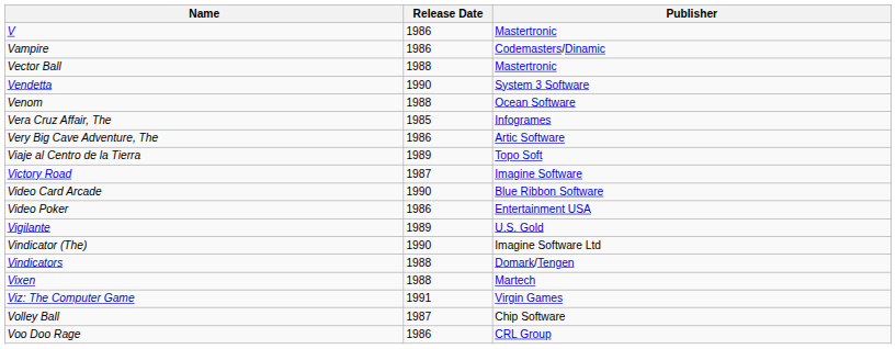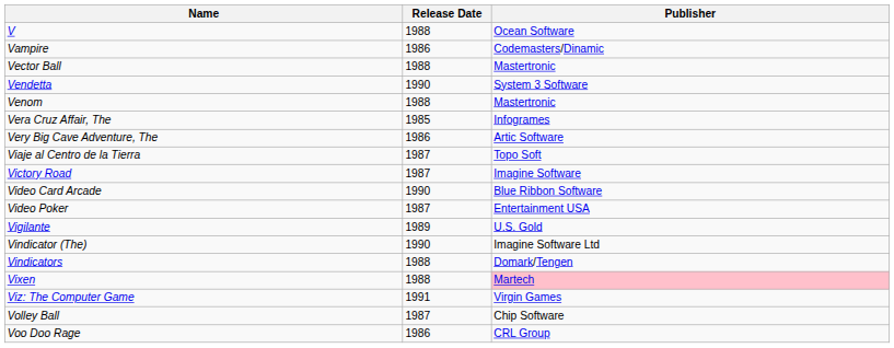V | Release Date: 1986 -> 1988
V | Publisher: Mastertronic -> Ocean Software
Venom | Publisher: Ocean Software -> Mastertronic
Viaje al Centro de la Tierra | Release Date: 1989 -> 1987
Video Poker | Release Date: 1986 -> 1987
Vixen | Publisher: no background -> pink background
